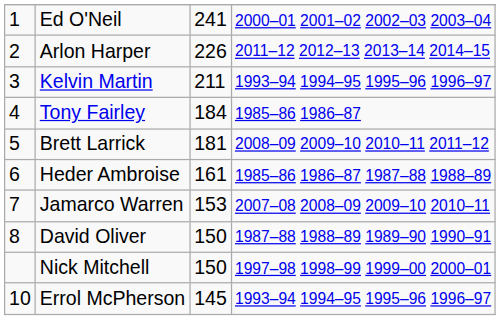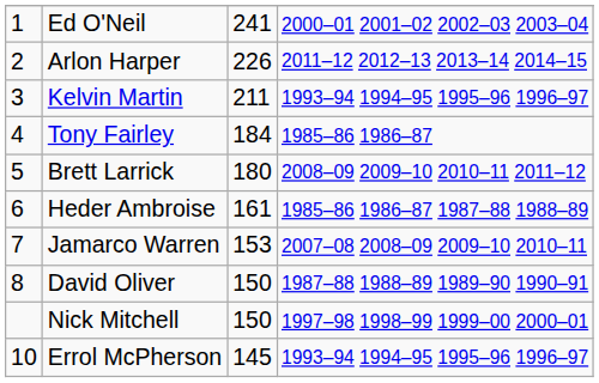Brett Larrick | column 3: 181 -> 180
